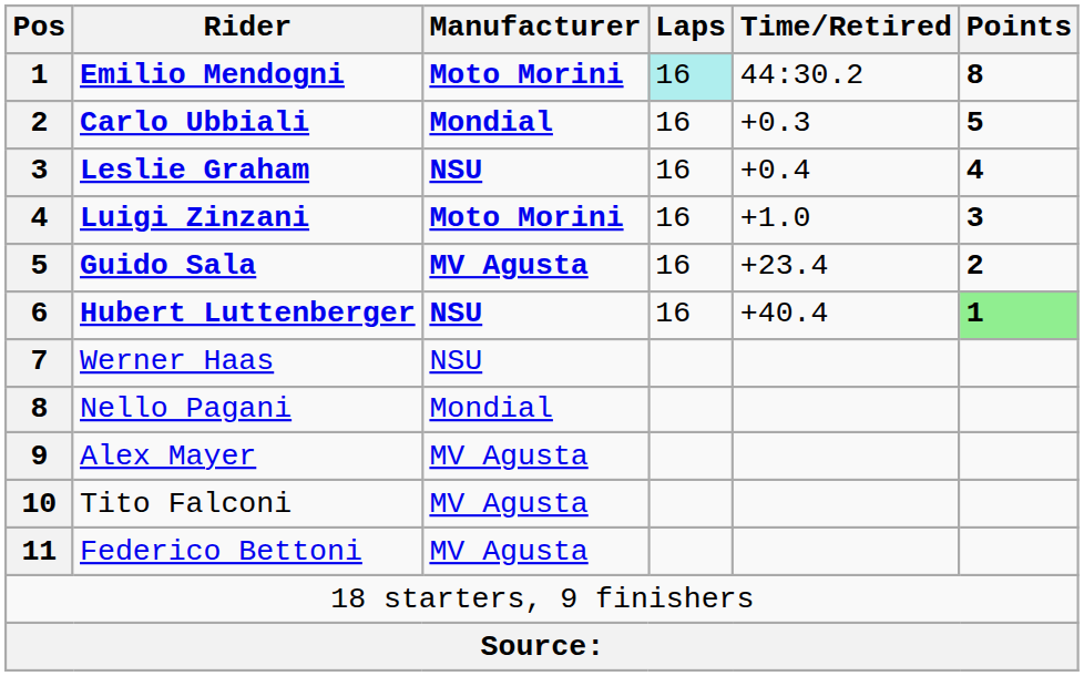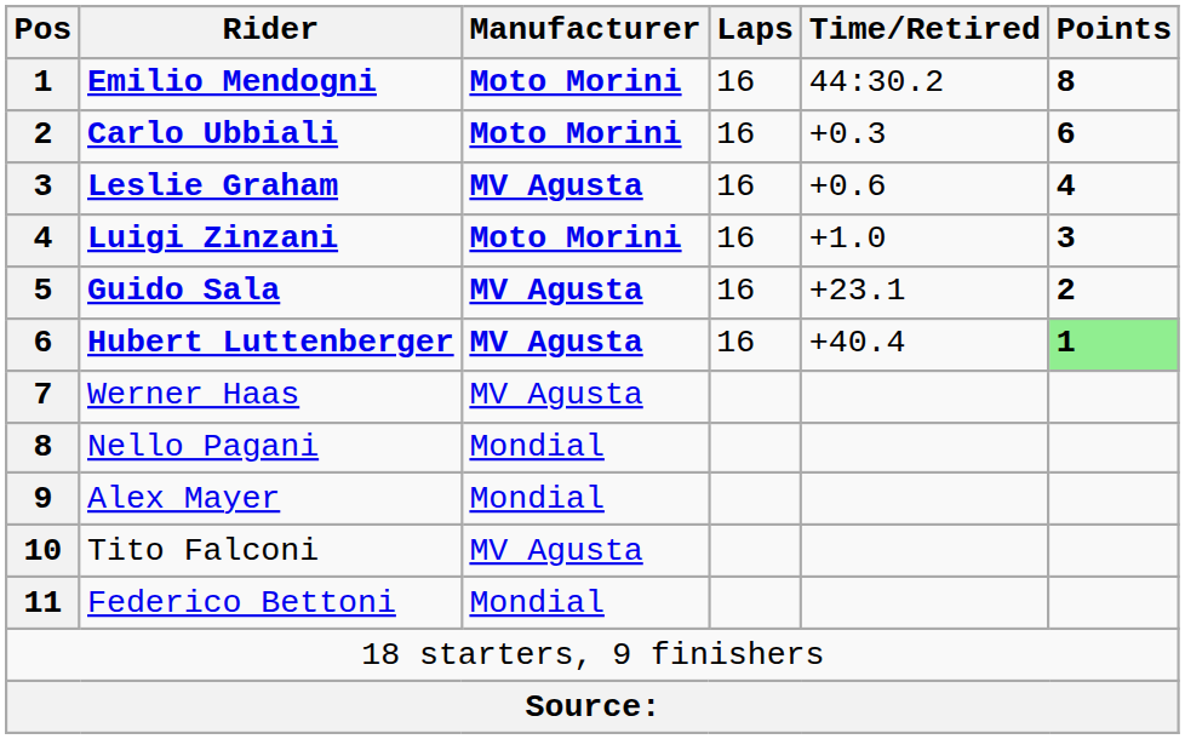Emilio Mendogni | Laps: paleturquoise background -> no background
Carlo Ubbiali | Manufacturer: Mondial -> Moto Morini
Carlo Ubbiali | Points: 5 -> 6
Leslie Graham | Manufacturer: NSU -> MV Agusta
Leslie Graham | Time/Retired: +0.4 -> +0.6
Guido Sala | Time/Retired: +23.4 -> +23.1
Hubert Luttenberger | Manufacturer: NSU -> MV Agusta
Werner Haas | Manufacturer: NSU -> MV Agusta
Alex Mayer | Manufacturer: MV Agusta -> Mondial
Federico Bettoni | Manufacturer: MV Agusta -> Mondial
